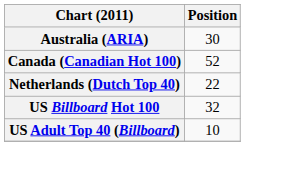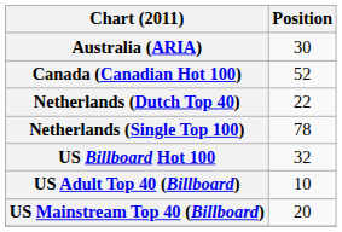+ row: Netherlands (Single Top 100) | 78
+ row: US Mainstream Top 40 (Billboard) | 20
